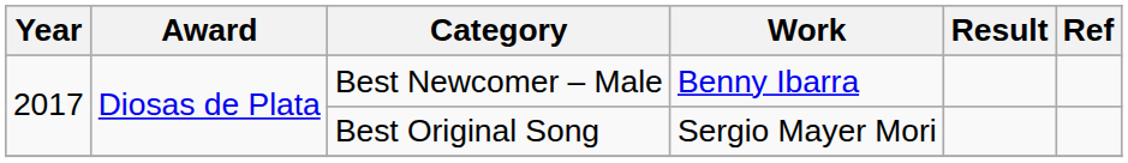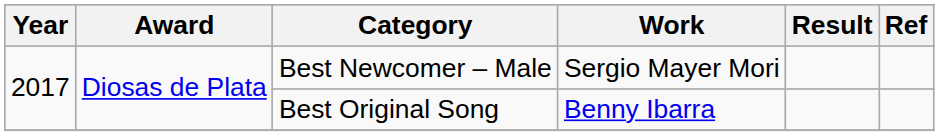Best Newcomer – Male | Work: Benny Ibarra -> Sergio Mayer Mori
Best Original Song | Work: Sergio Mayer Mori -> Benny Ibarra
